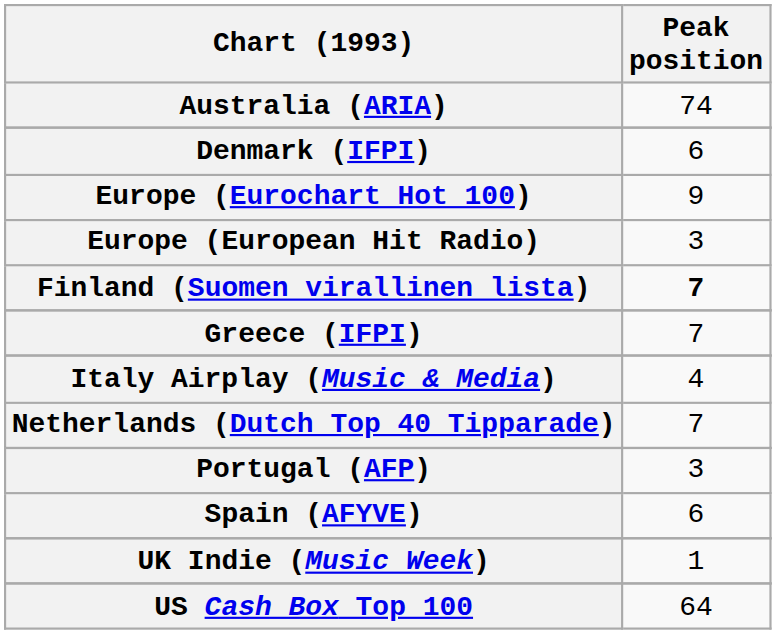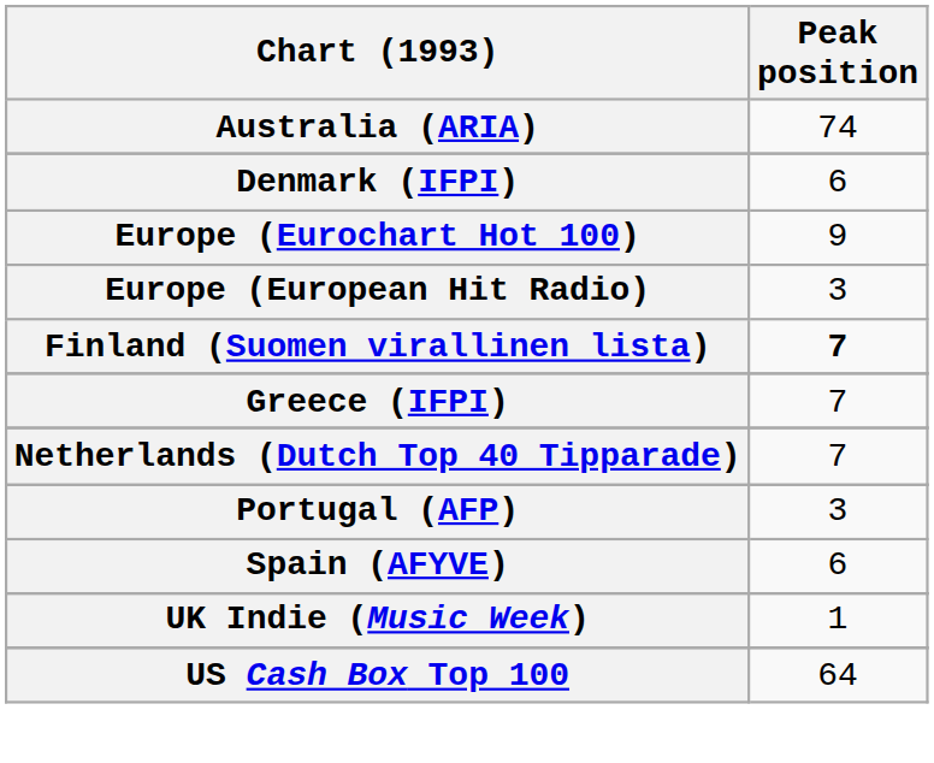- row: Italy Airplay (Music & Media) | 4
